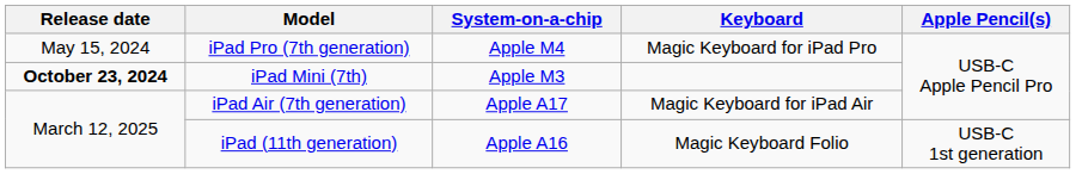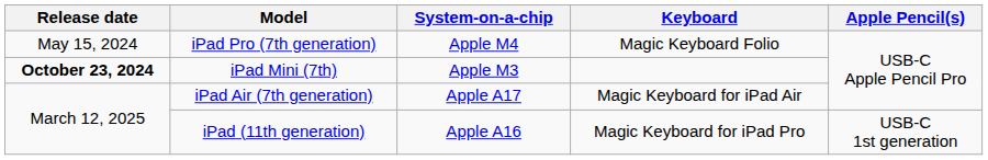iPad Pro (7th generation) | Keyboard: Magic Keyboard for iPad Pro -> Magic Keyboard Folio
iPad (11th generation) | Keyboard: Magic Keyboard Folio -> Magic Keyboard for iPad Pro
